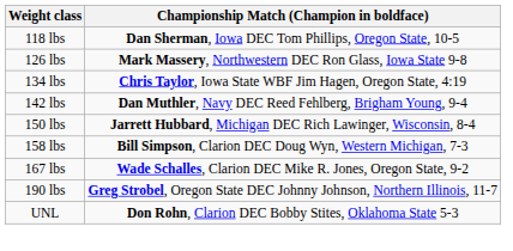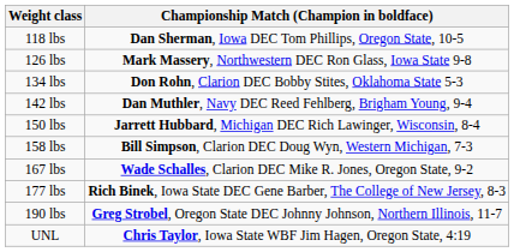134 lbs | Championship Match (Champion in boldface): Chris Taylor, Iowa State WBF Jim Hagen, Oregon State, 4:19 -> Don Rohn, Clarion DEC Bobby Stites, Oklahoma State 5-3
+ row: 177 lbs | Rich Binek, Iowa State DEC Gene Barber, The College of New Jersey, 8-3
UNL | Championship Match (Champion in boldface): Don Rohn, Clarion DEC Bobby Stites, Oklahoma State 5-3 -> Chris Taylor, Iowa State WBF Jim Hagen, Oregon State, 4:19
